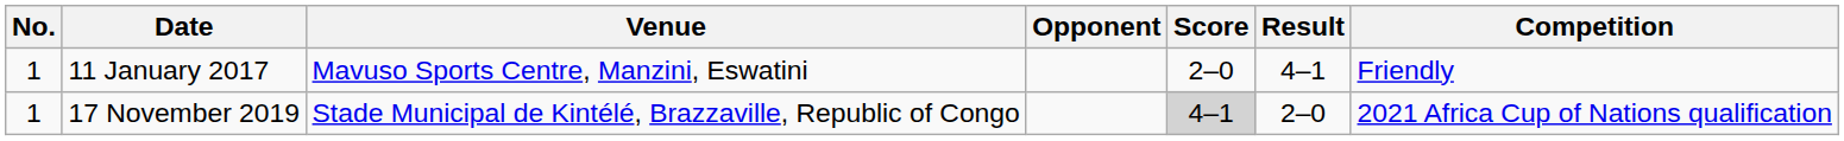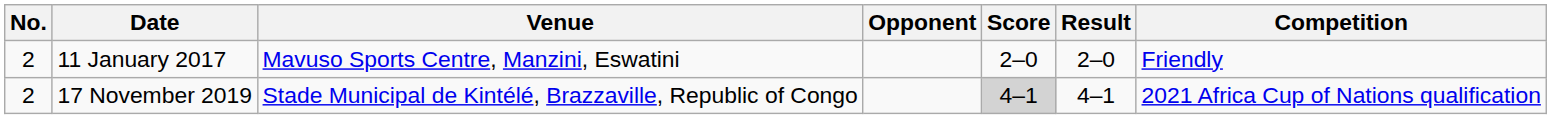11 January 2017 | No.: 1 -> 2
11 January 2017 | Result: 4–1 -> 2–0
17 November 2019 | No.: 1 -> 2
17 November 2019 | Result: 2–0 -> 4–1
